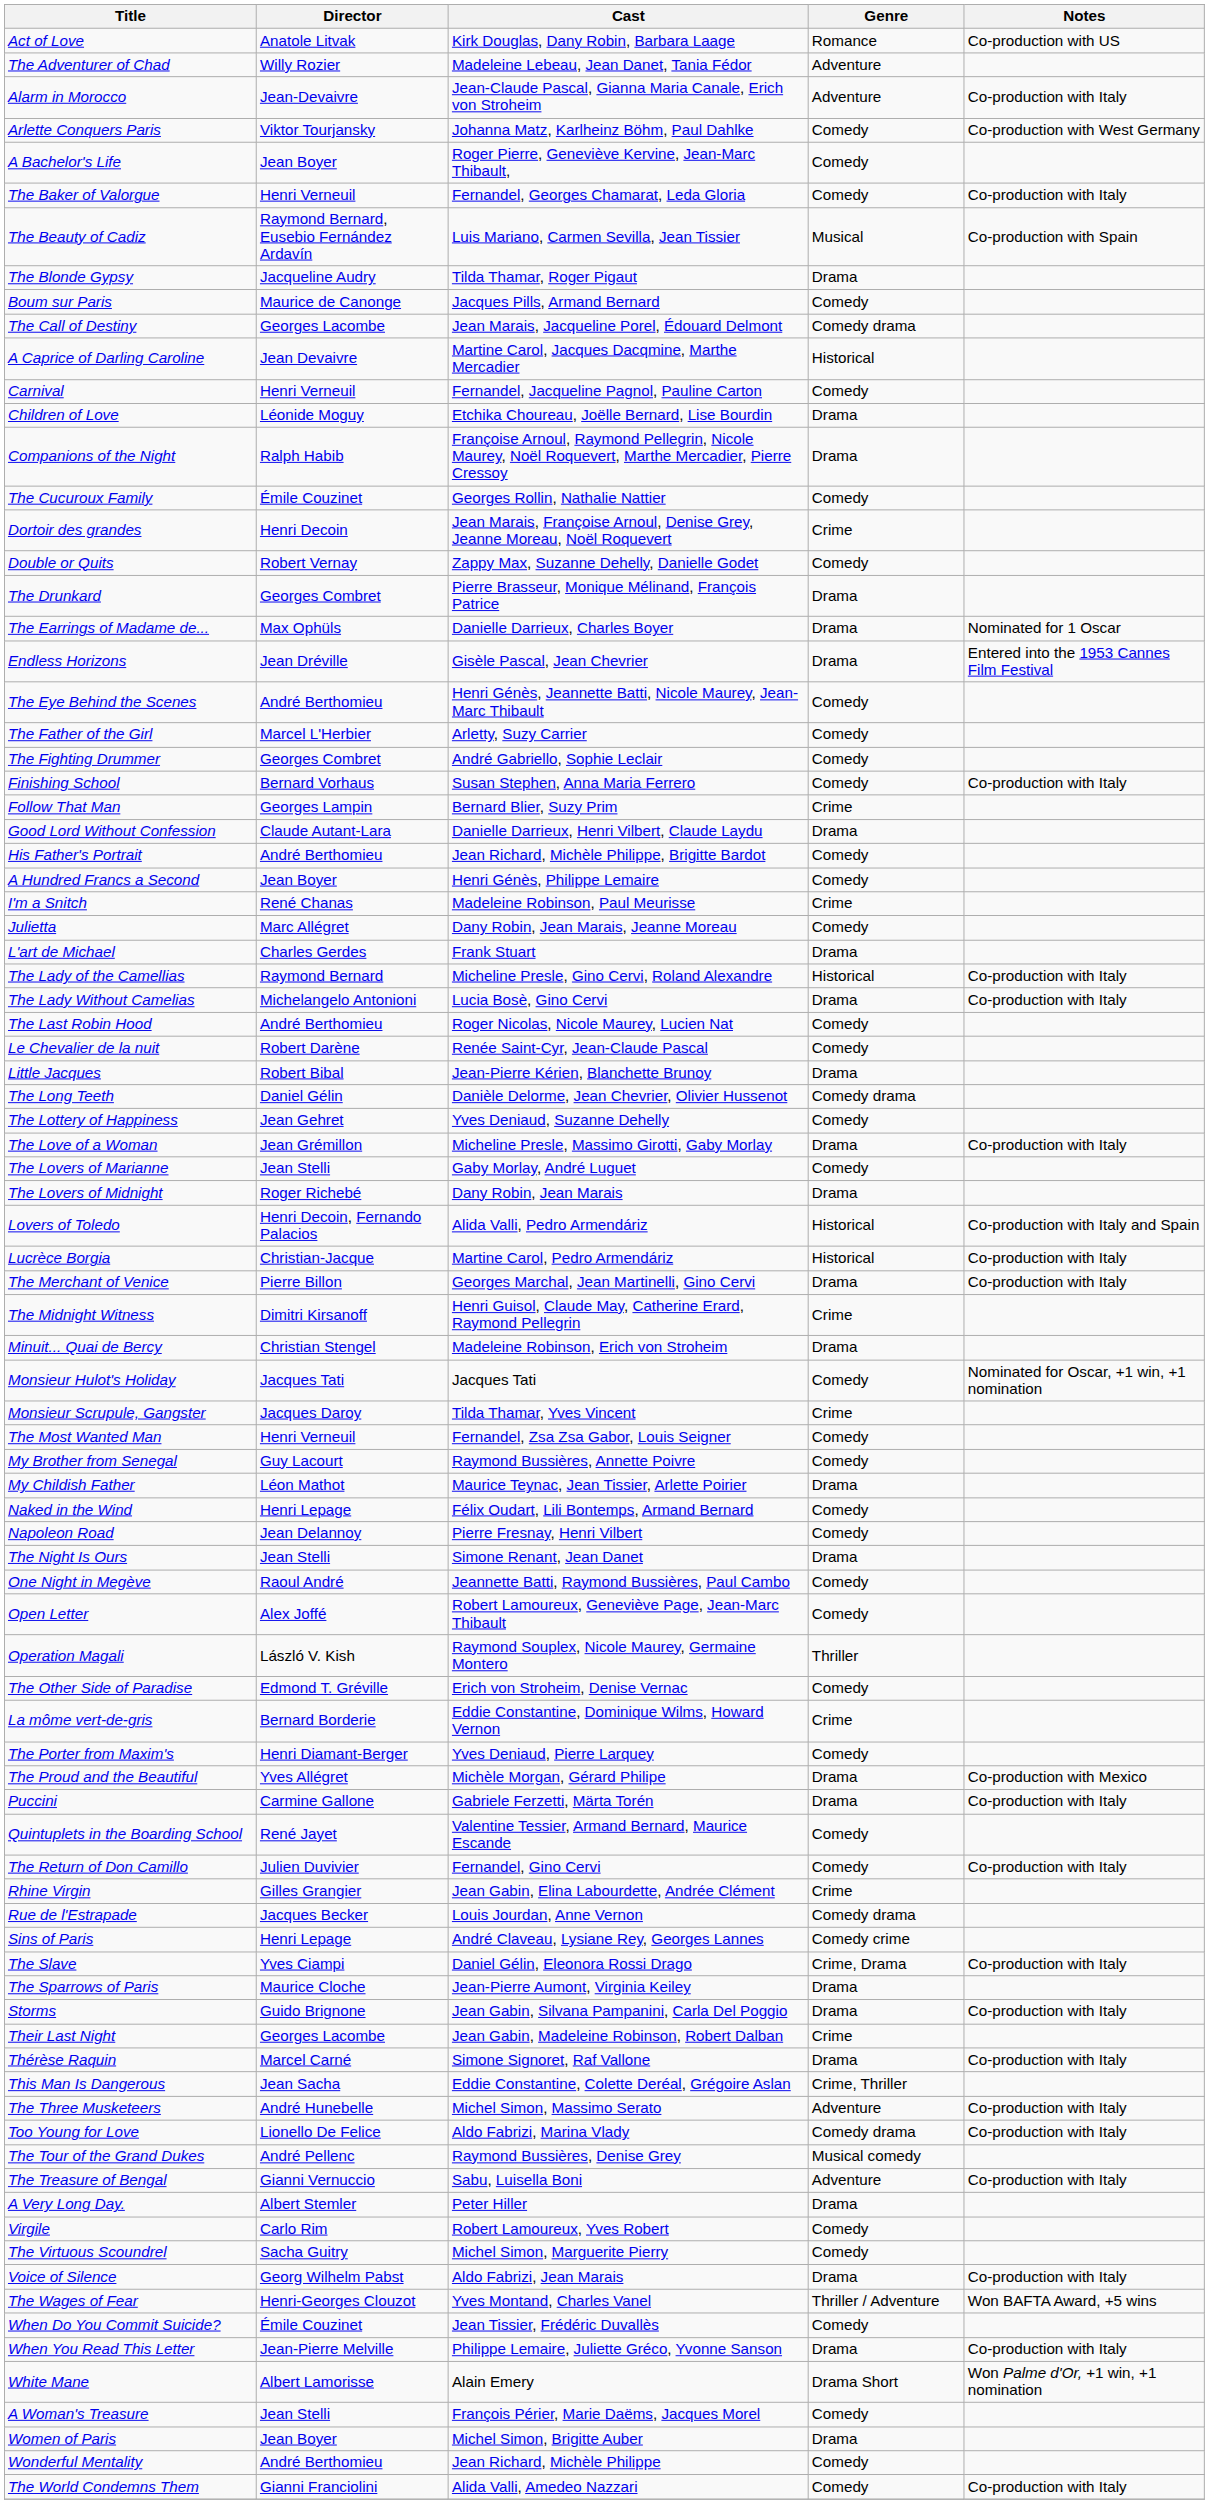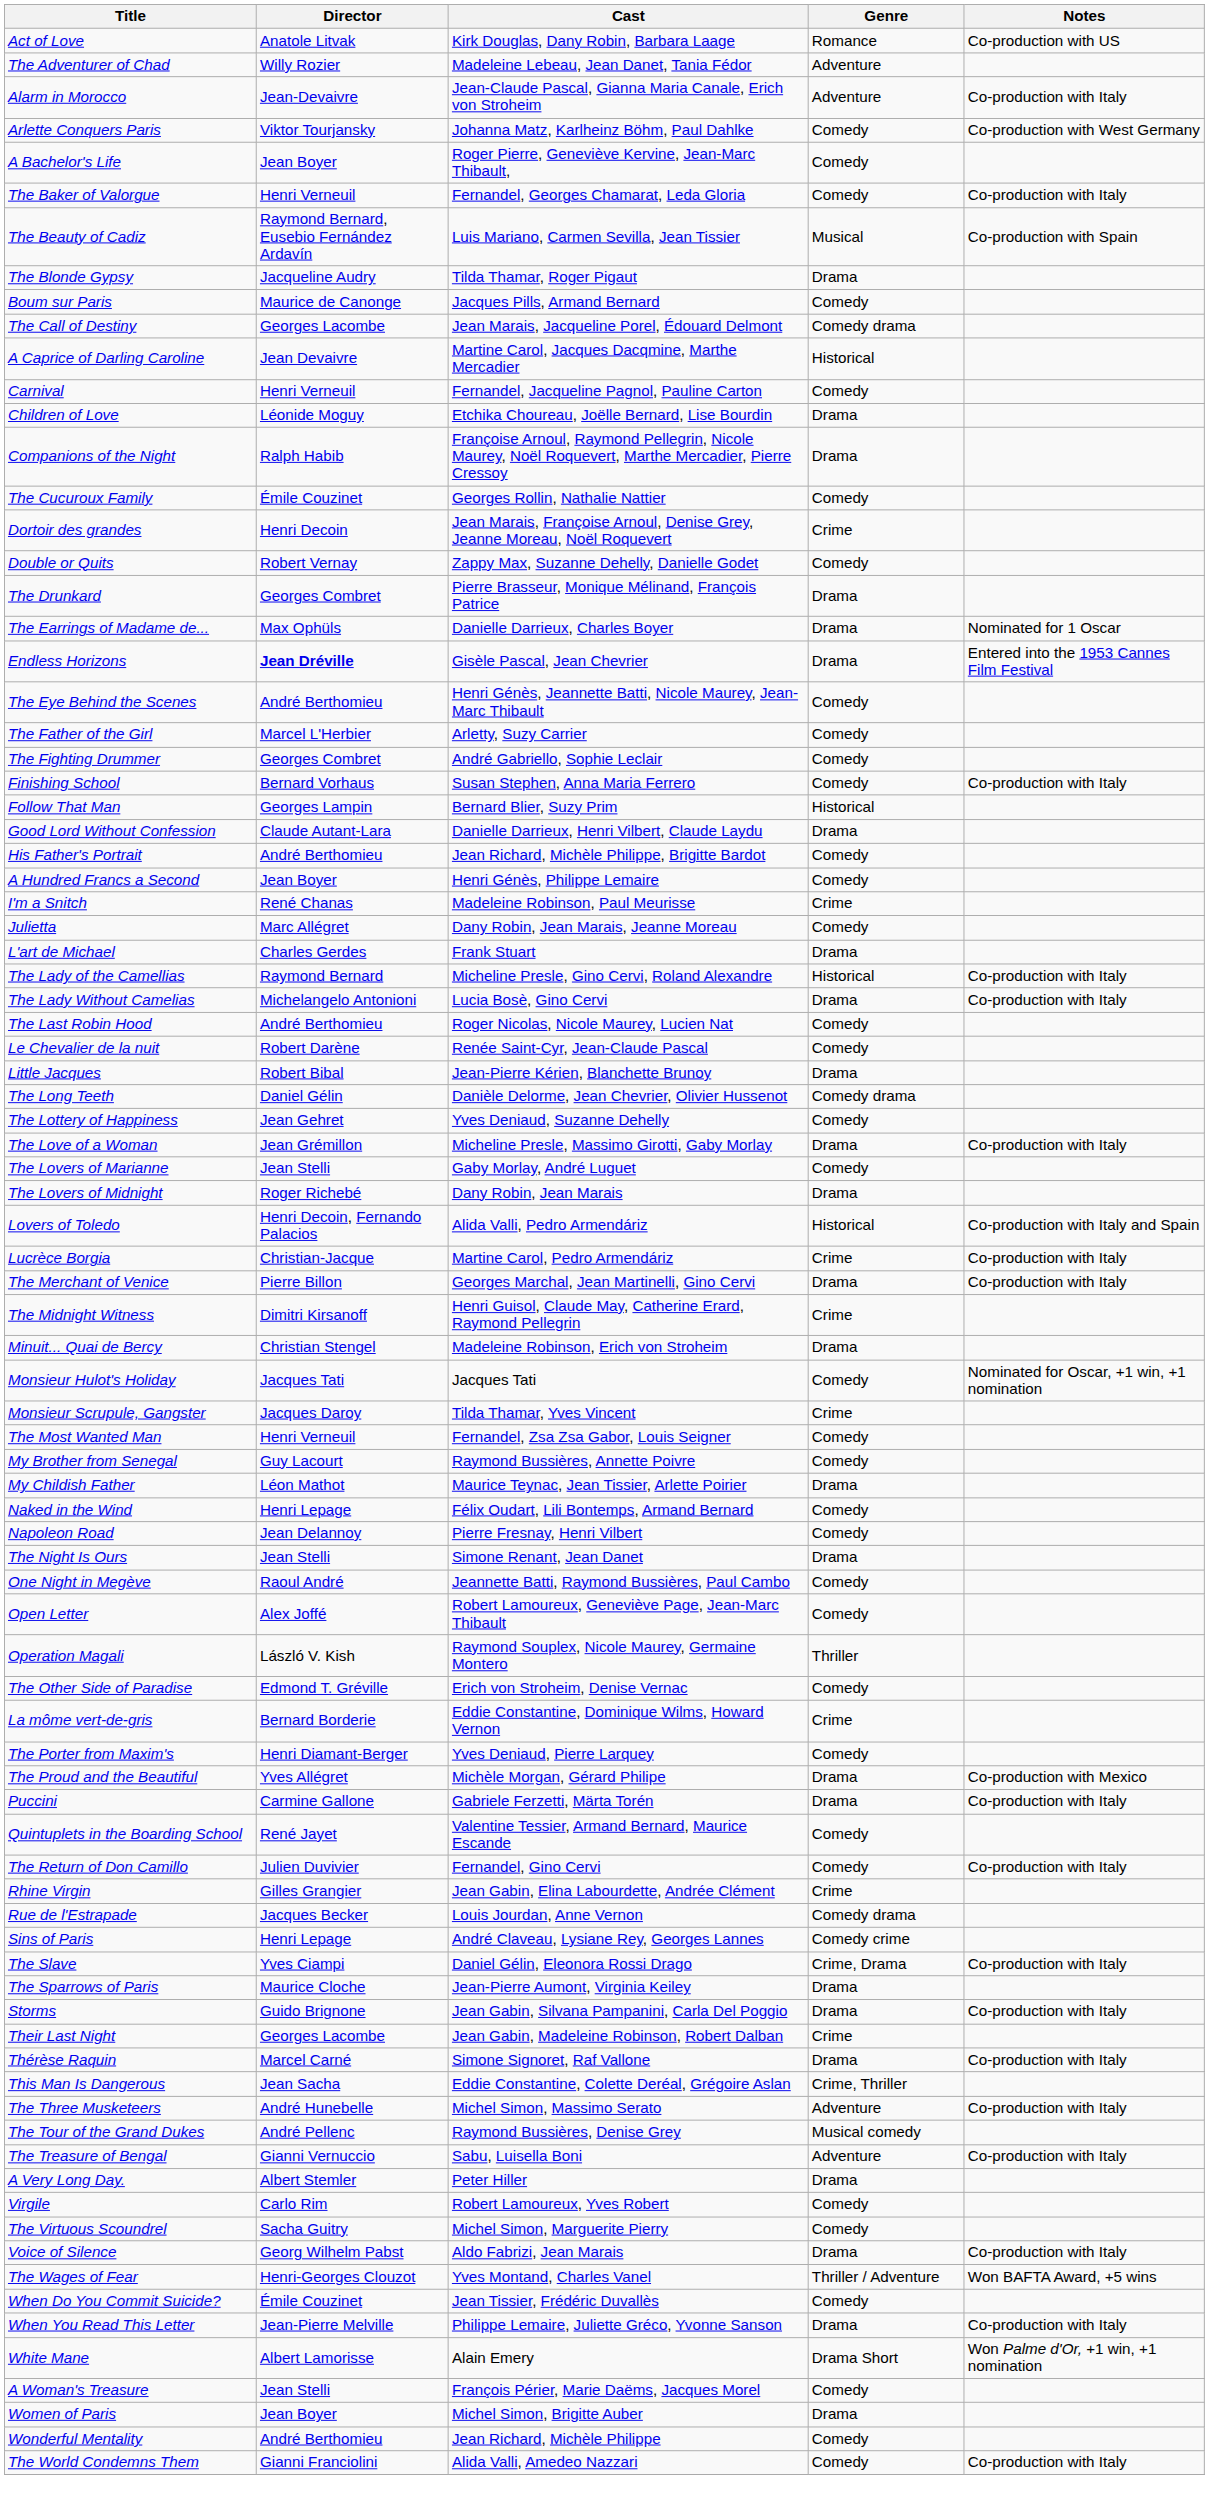Endless Horizons | Director: normal -> bold
Follow That Man | Genre: Crime -> Historical
Lucrèce Borgia | Genre: Historical -> Crime
- row: Too Young for Love | Lionello De Felice | Aldo Fabrizi, Marina Vlady | Comedy drama | Co-production with Italy
